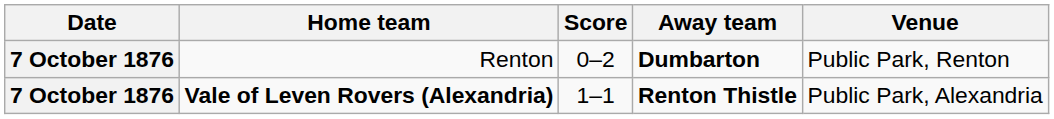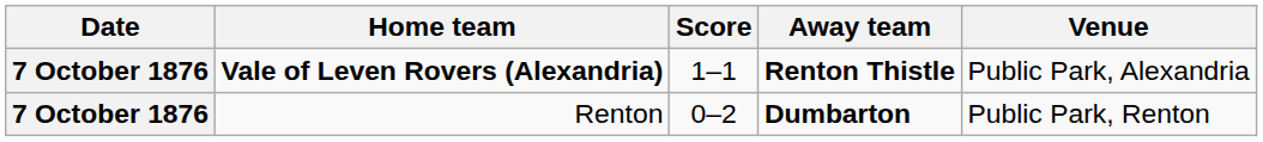rows swapped: Vale of Leven Rovers (Alexandria) <-> Renton
